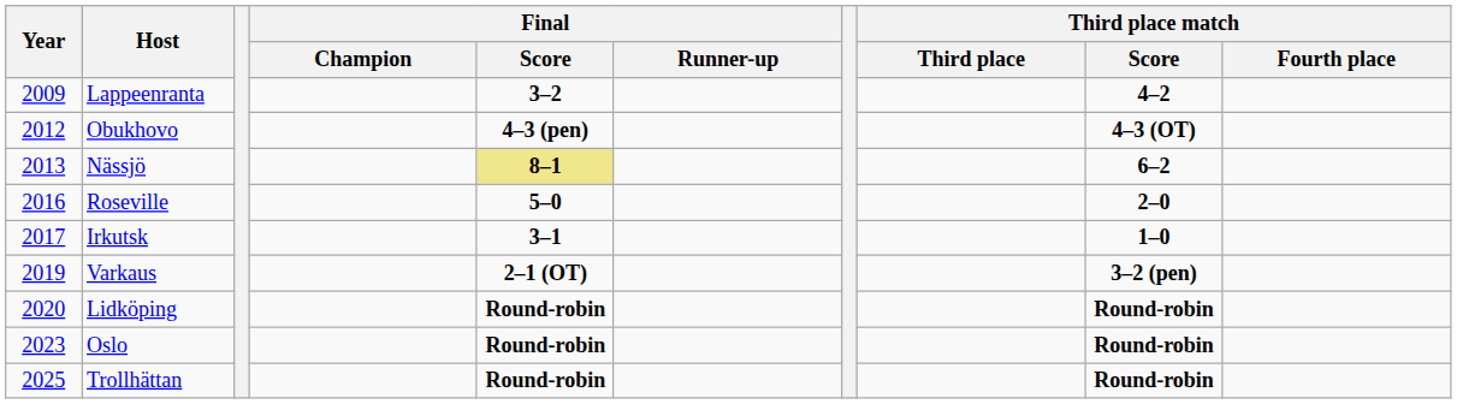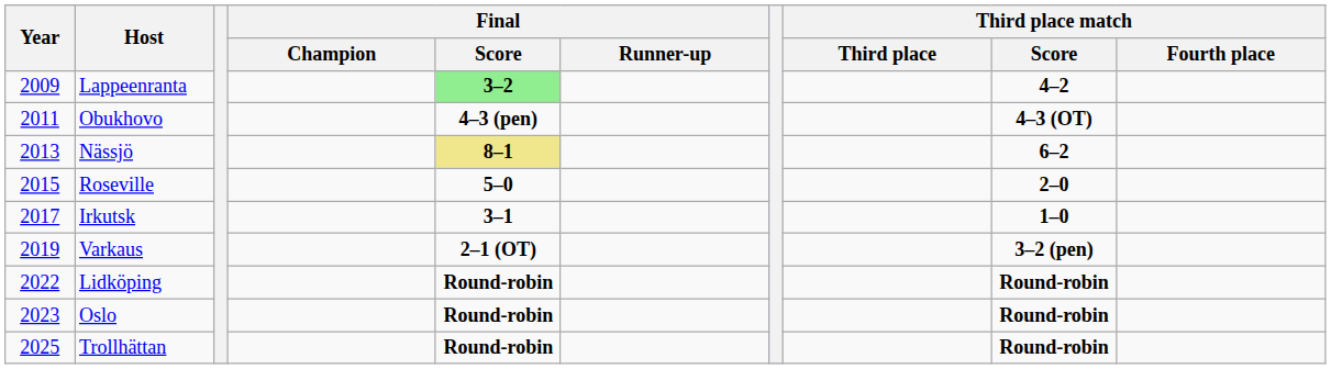Lappeenranta | Final / Score: no background -> lightgreen background
Obukhovo | Year: 2012 -> 2011
Roseville | Year: 2016 -> 2015
Lidköping | Year: 2020 -> 2022
